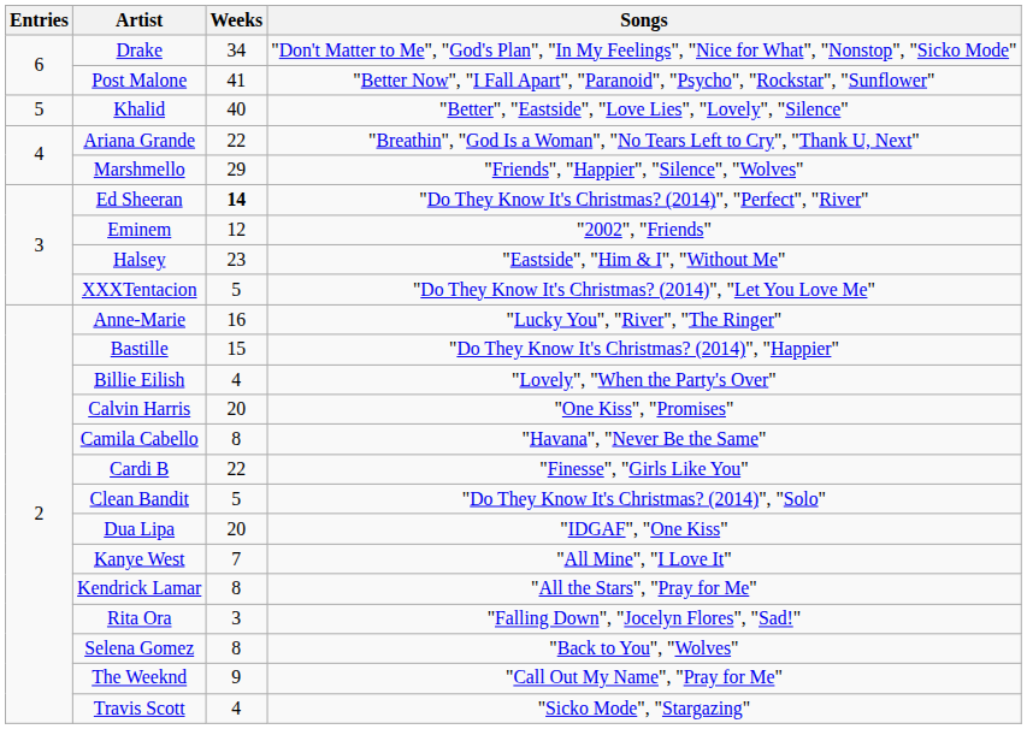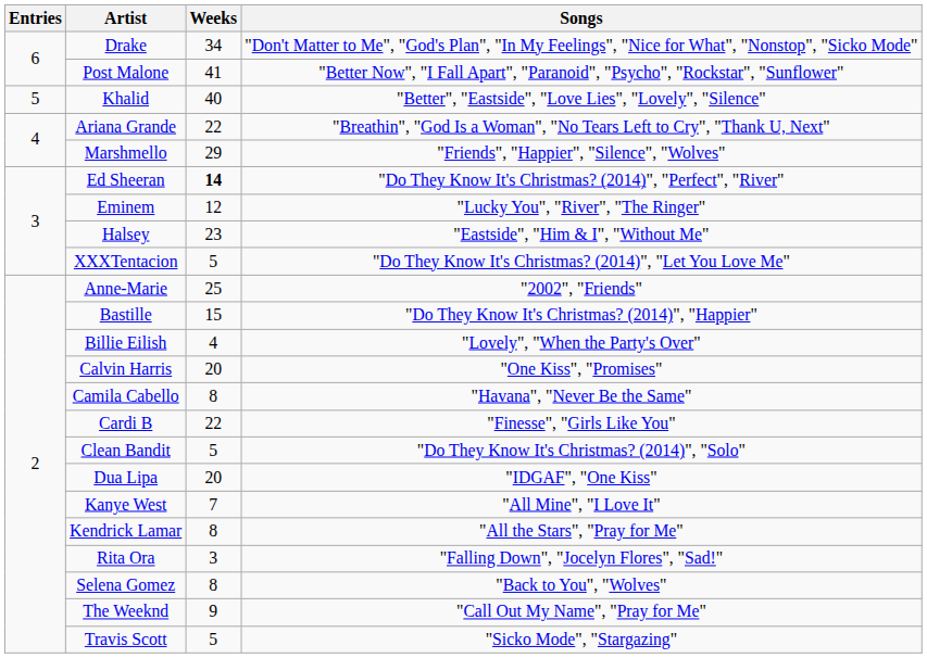Eminem | Songs: "2002", "Friends" -> "Lucky You", "River", "The Ringer"
Anne-Marie | Weeks: 16 -> 25
Anne-Marie | Songs: "Lucky You", "River", "The Ringer" -> "2002", "Friends"
Travis Scott | Weeks: 4 -> 5
